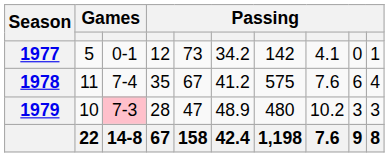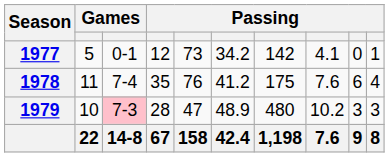1978 | column 5: 67 -> 76
1978 | column 7: 575 -> 175
